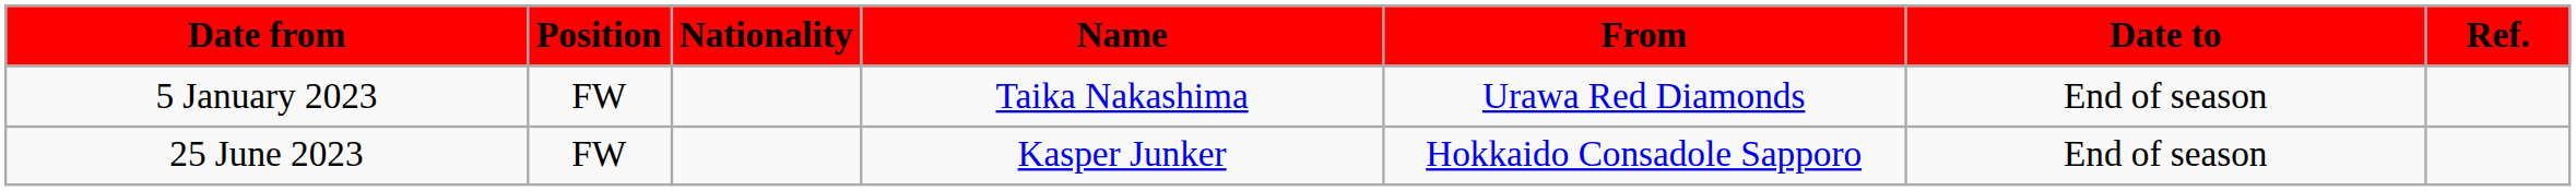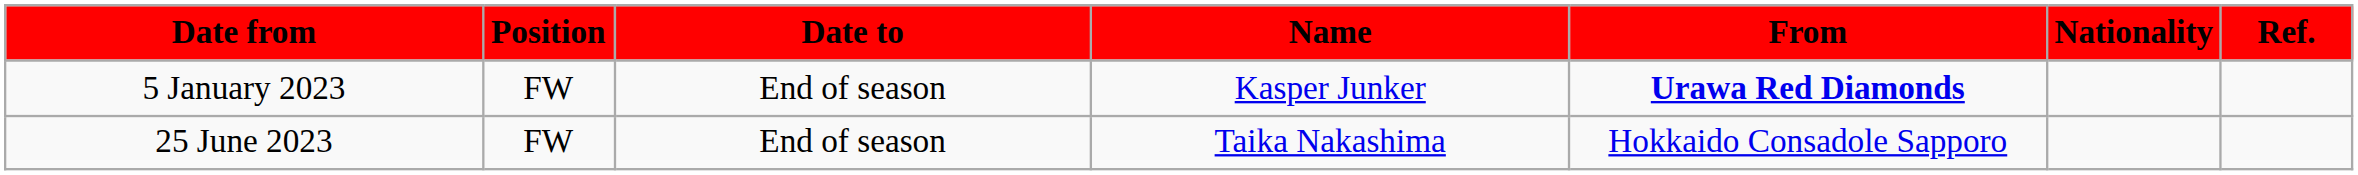columns swapped: Nationality <-> Date to
5 January 2023 | Name: Taika Nakashima -> Kasper Junker
5 January 2023 | From: normal -> bold
25 June 2023 | Name: Kasper Junker -> Taika Nakashima
